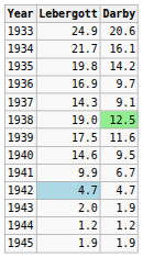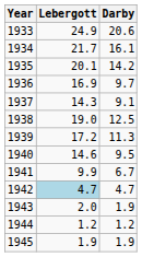1935 | Lebergott: 19.8 -> 20.1
1938 | Darby: lightgreen background -> no background
1939 | Lebergott: 17.5 -> 17.2
1939 | Darby: 11.6 -> 11.3
